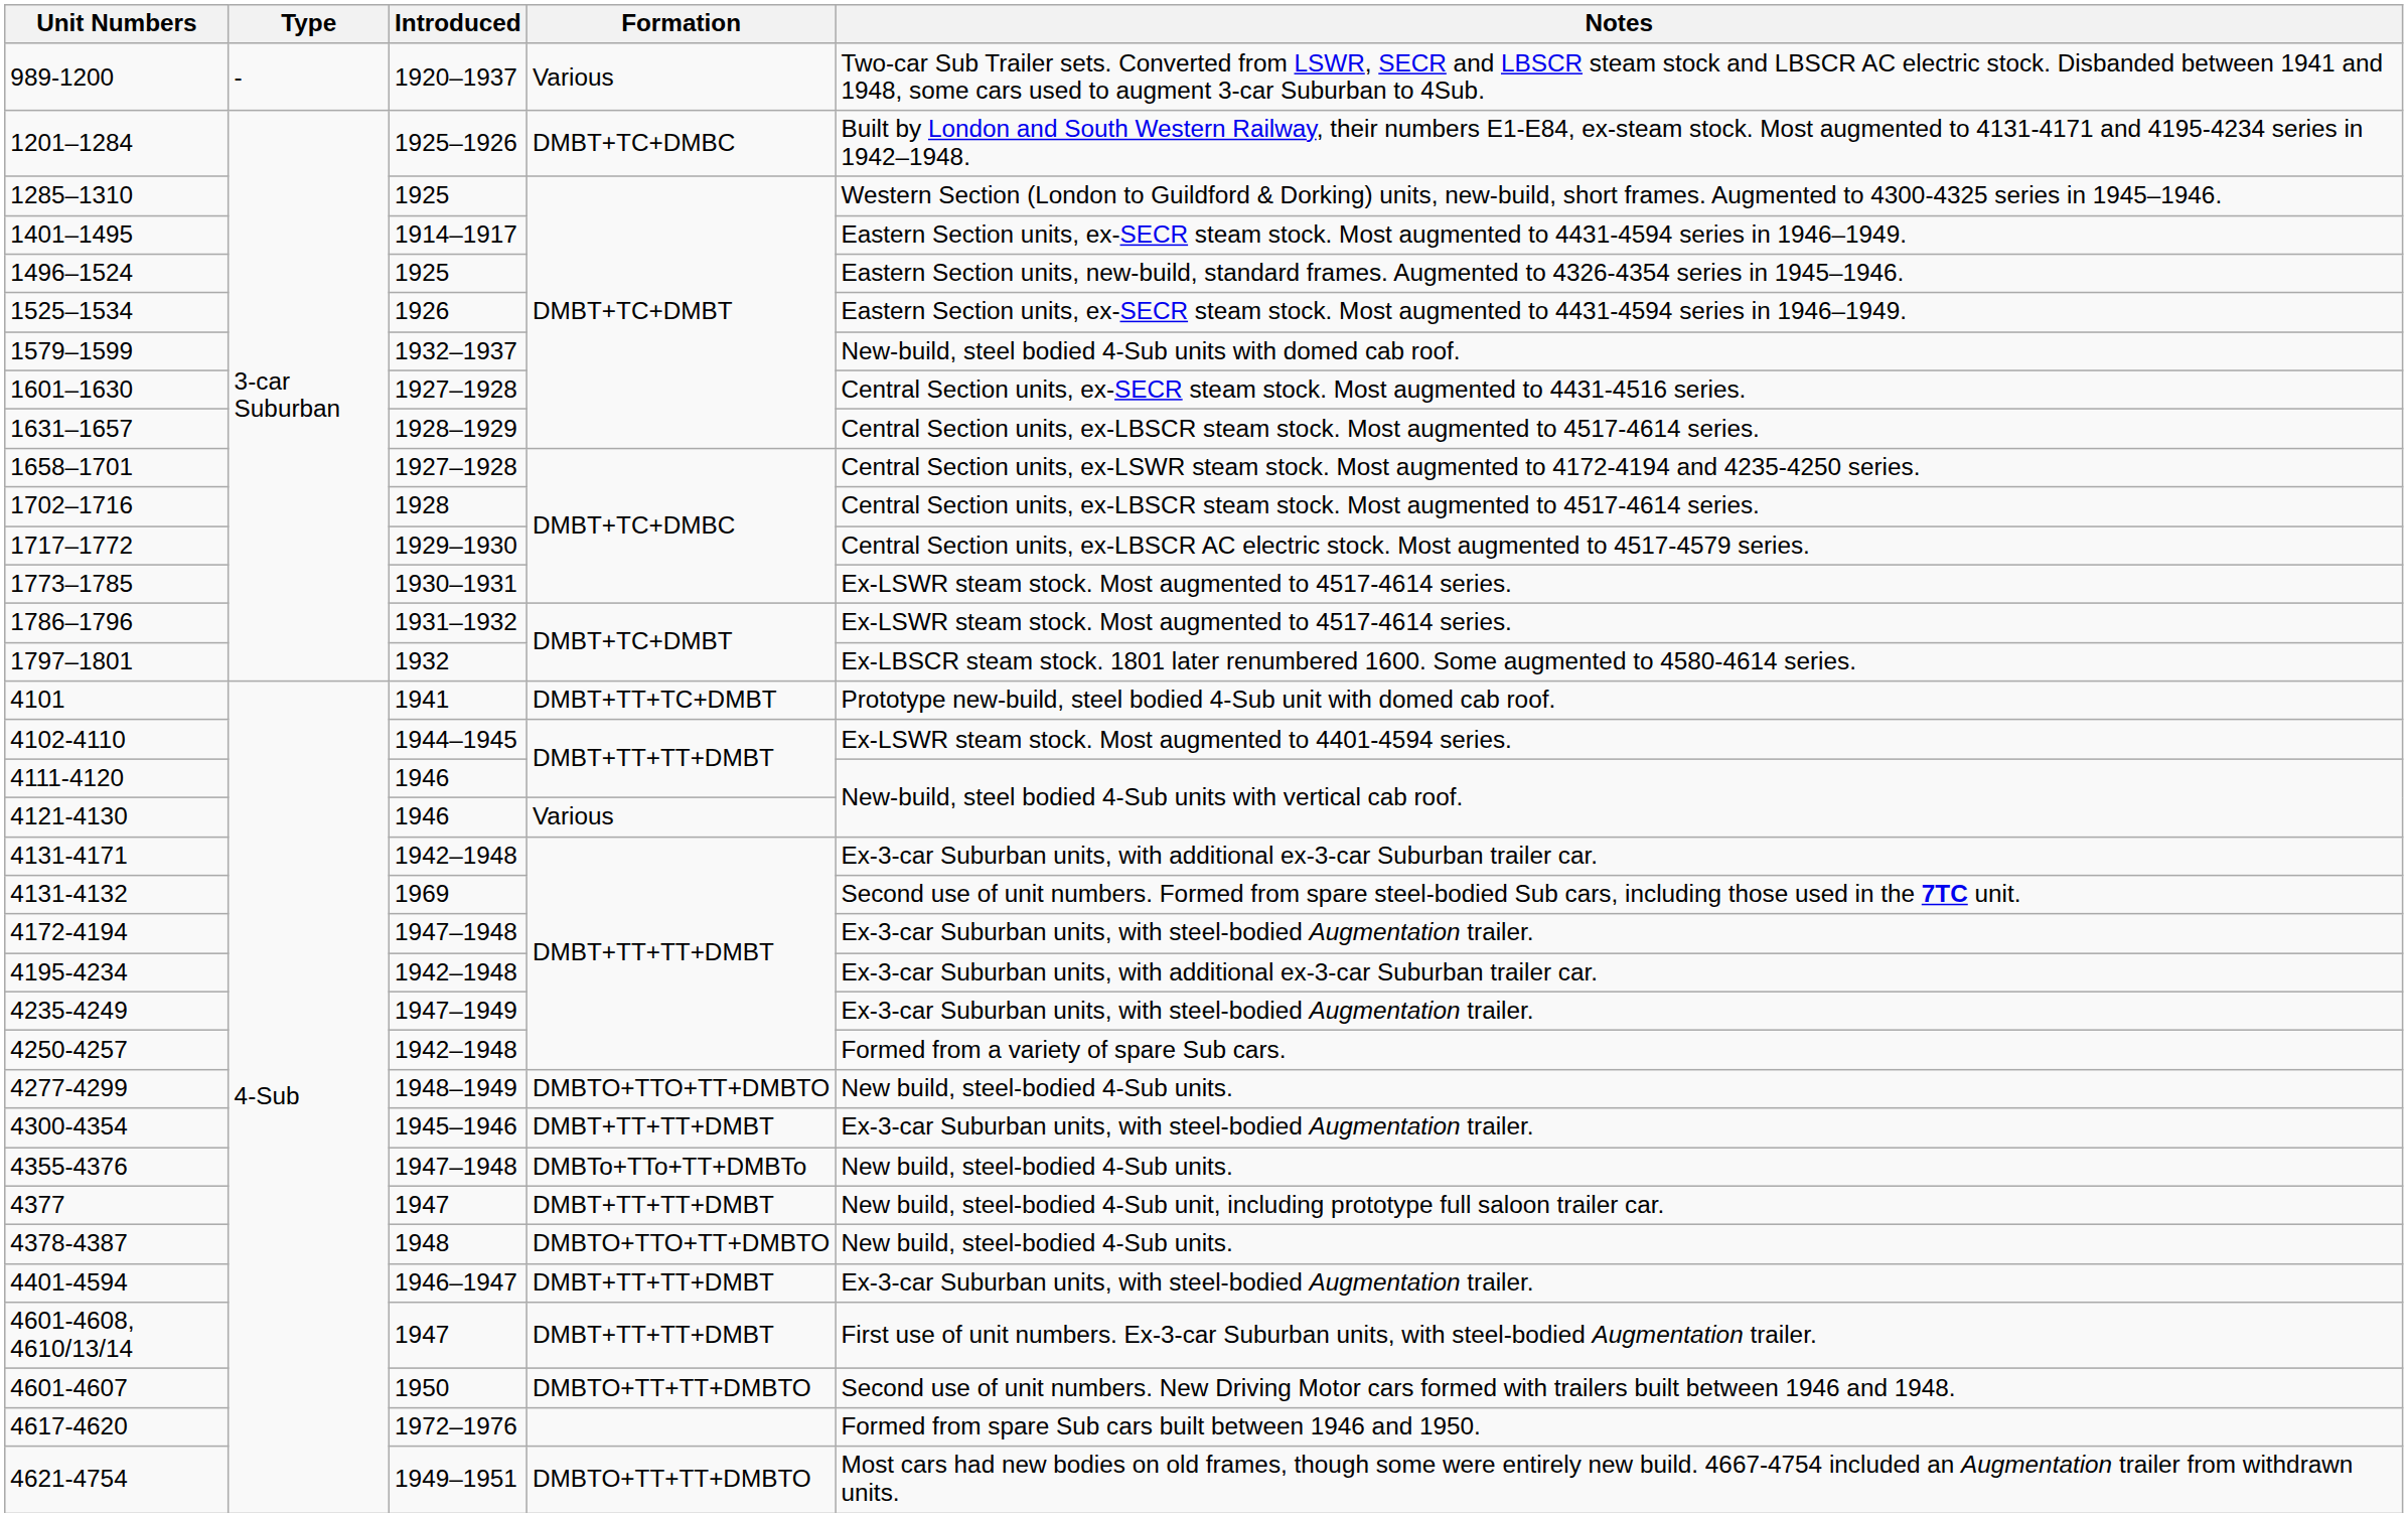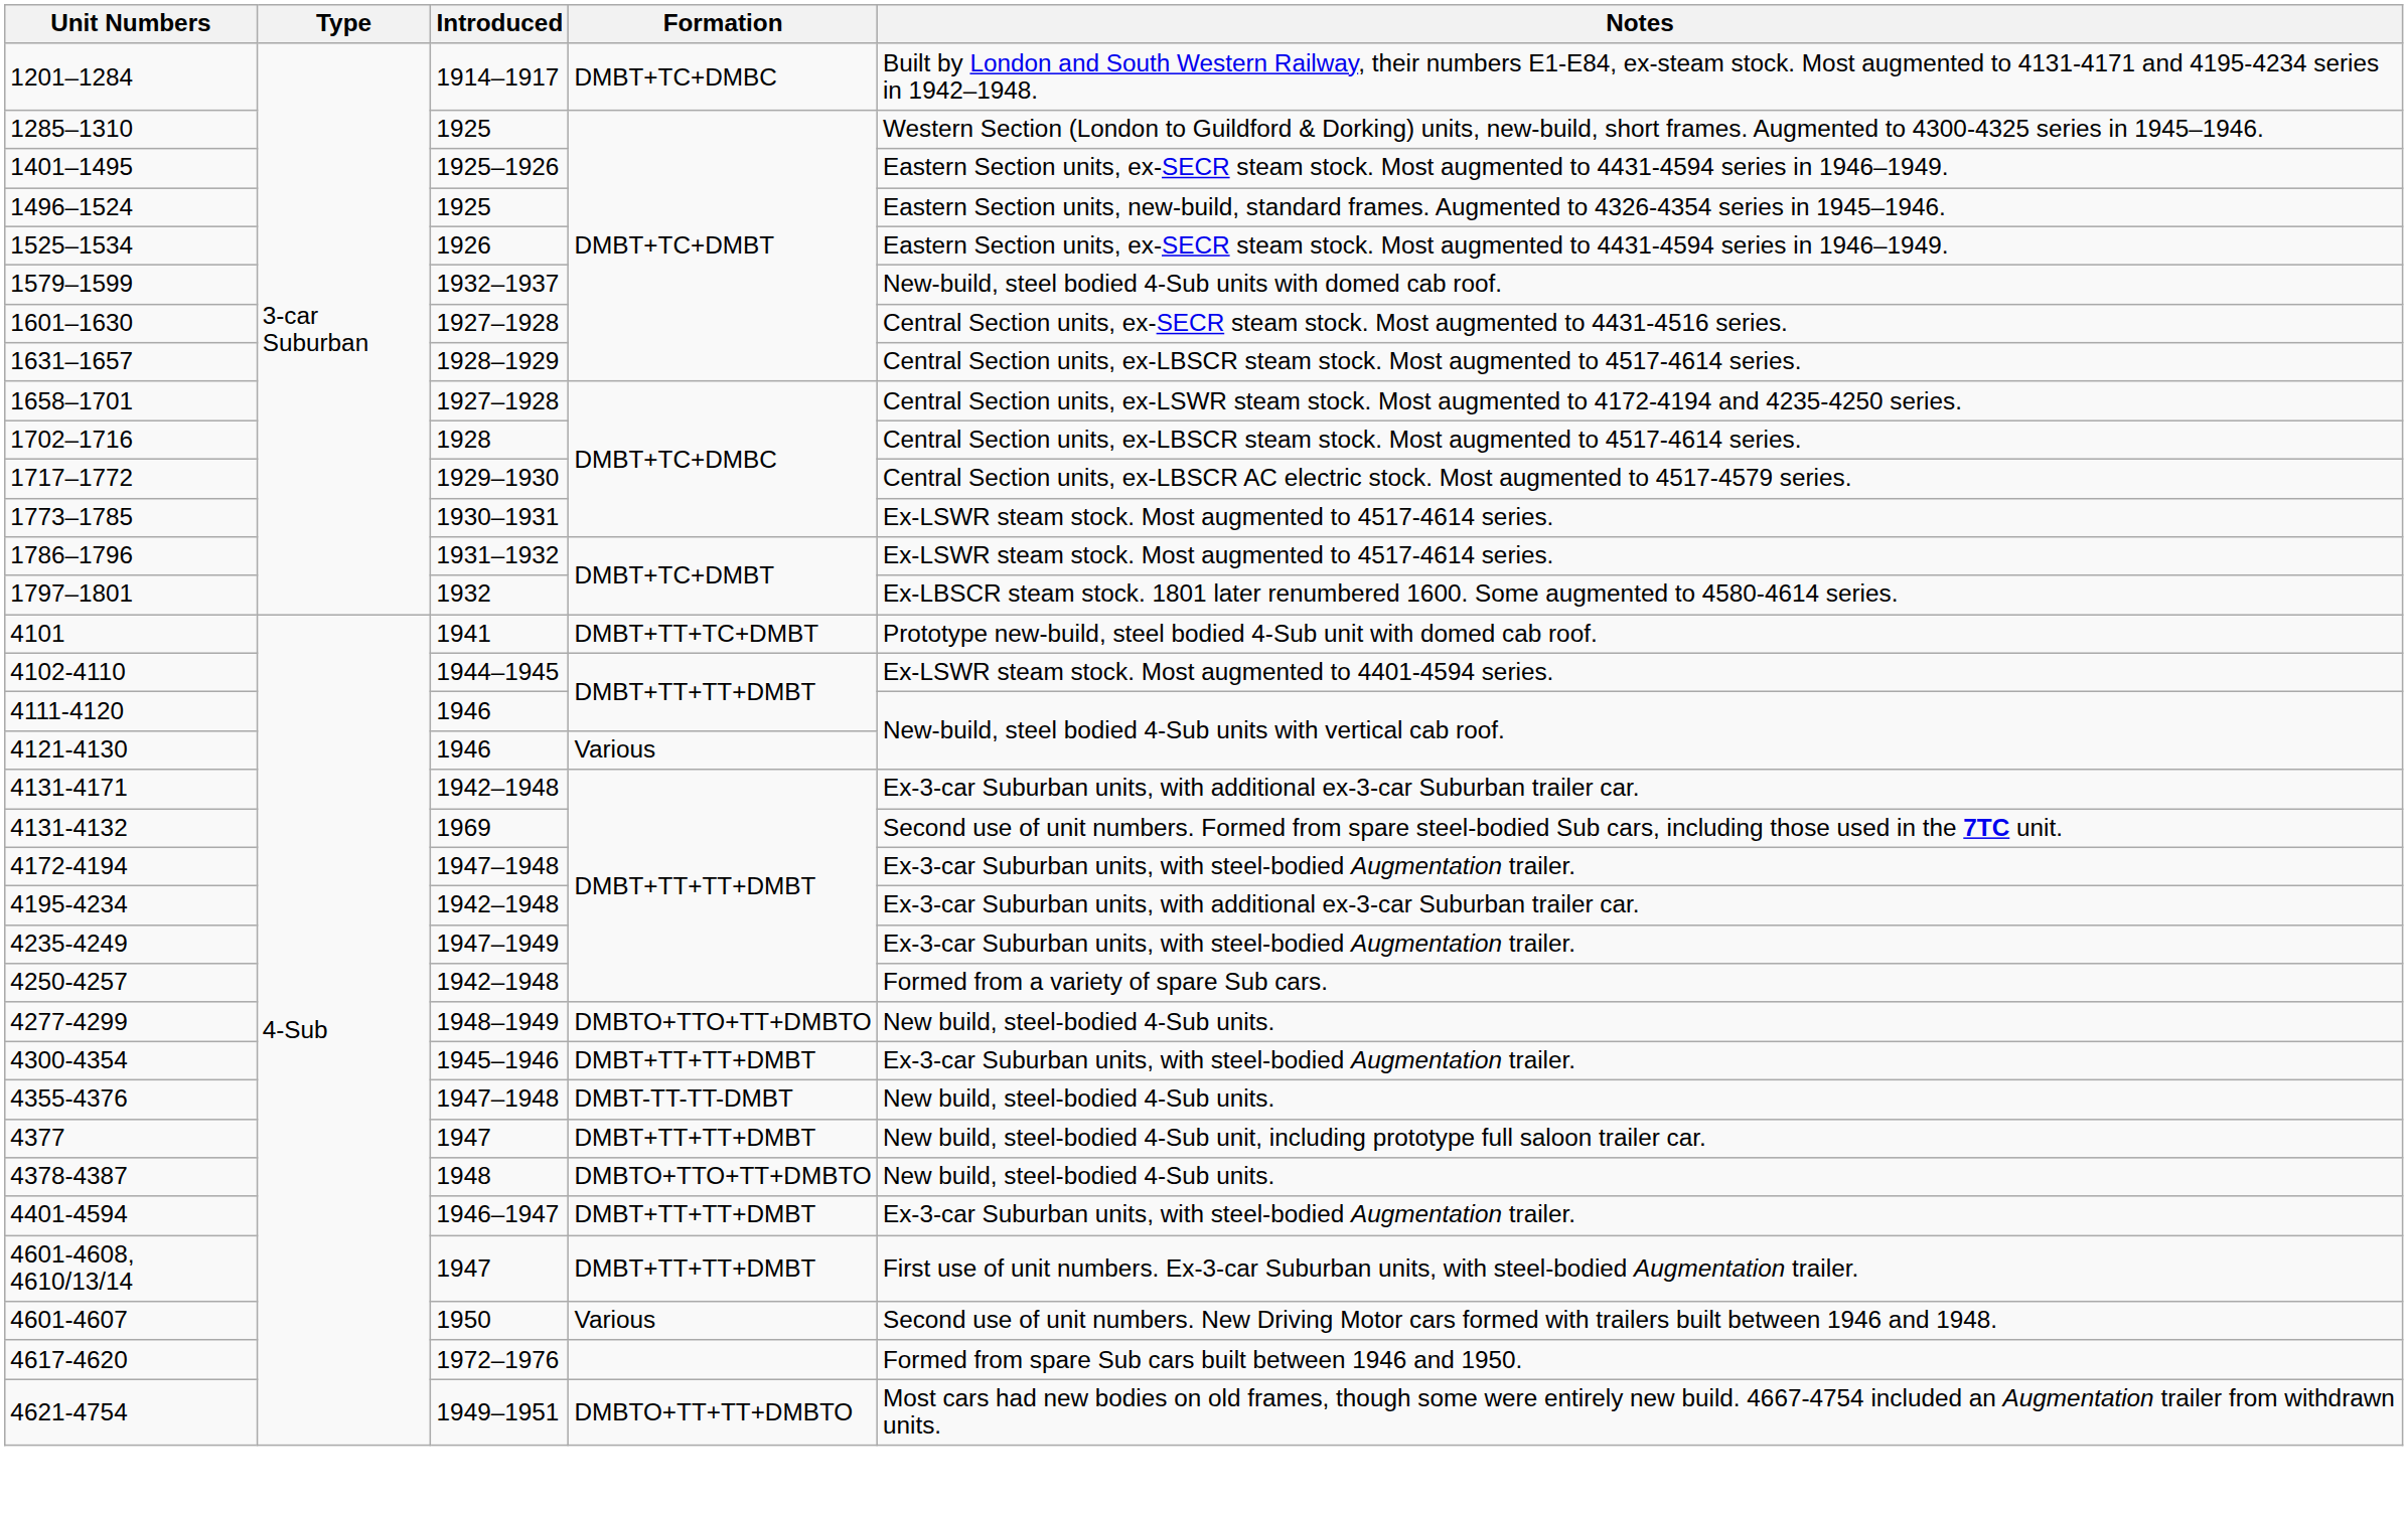- row: 989-1200 | - | 1920–1937 | Various | Two-car Sub Trailer sets. Converted from LSWR, SECR and LBSCR steam stock and LBSCR AC electric stock. Disbanded between 1941 and 1948, some cars used to augment 3-car Suburban to 4Sub.
1201–1284 | Introduced: 1925–1926 -> 1914–1917
1401–1495 | Introduced: 1914–1917 -> 1925–1926
4355-4376 | Formation: DMBTo+TTo+TT+DMBTo -> DMBT-TT-TT-DMBT
4601-4607 | Formation: DMBTO+TT+TT+DMBTO -> Various
